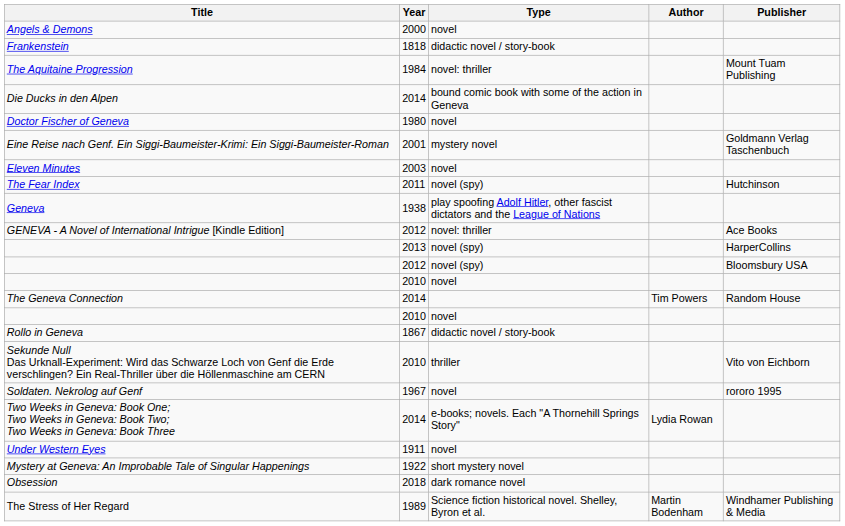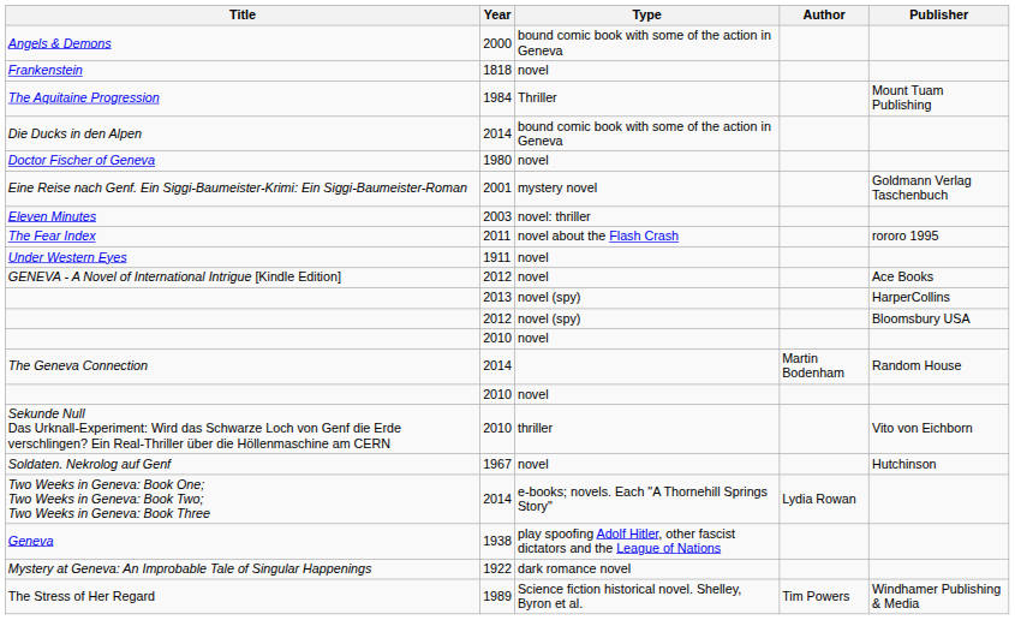Angels & Demons | Type: novel -> bound comic book with some of the action in Geneva
Frankenstein | Type: didactic novel / story-book -> novel
The Aquitaine Progression | Type: novel: thriller -> Thriller
Eleven Minutes | Type: novel -> novel: thriller
The Fear Index | Type: novel (spy) -> novel about the Flash Crash
The Fear Index | Publisher: Hutchinson -> rororo 1995
rows swapped: Geneva <-> Under Western Eyes
GENEVA - A Novel of International Intrigue [Kindle Edition] | Type: novel: thriller -> novel
The Geneva Connection | Author: Tim Powers -> Martin Bodenham
- row: Rollo in Geneva | 1867 | didactic novel / story-book
Soldaten. Nekrolog auf Genf | Publisher: rororo 1995 -> Hutchinson
Mystery at Geneva: An Improbable Tale of Singular Happenings | Type: short mystery novel -> dark romance novel
- row: Obsession | 2018 | dark romance novel
The Stress of Her Regard | Author: Martin Bodenham -> Tim Powers
